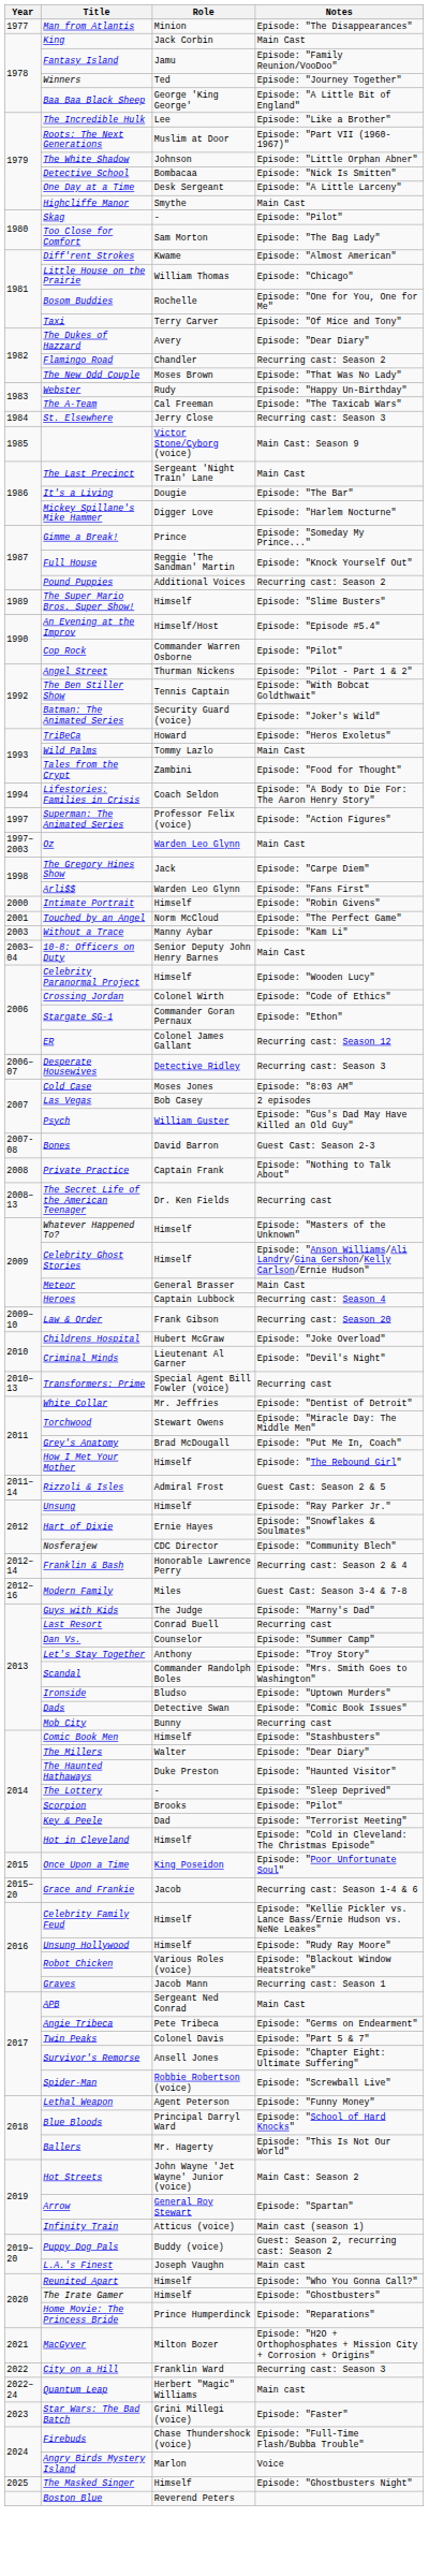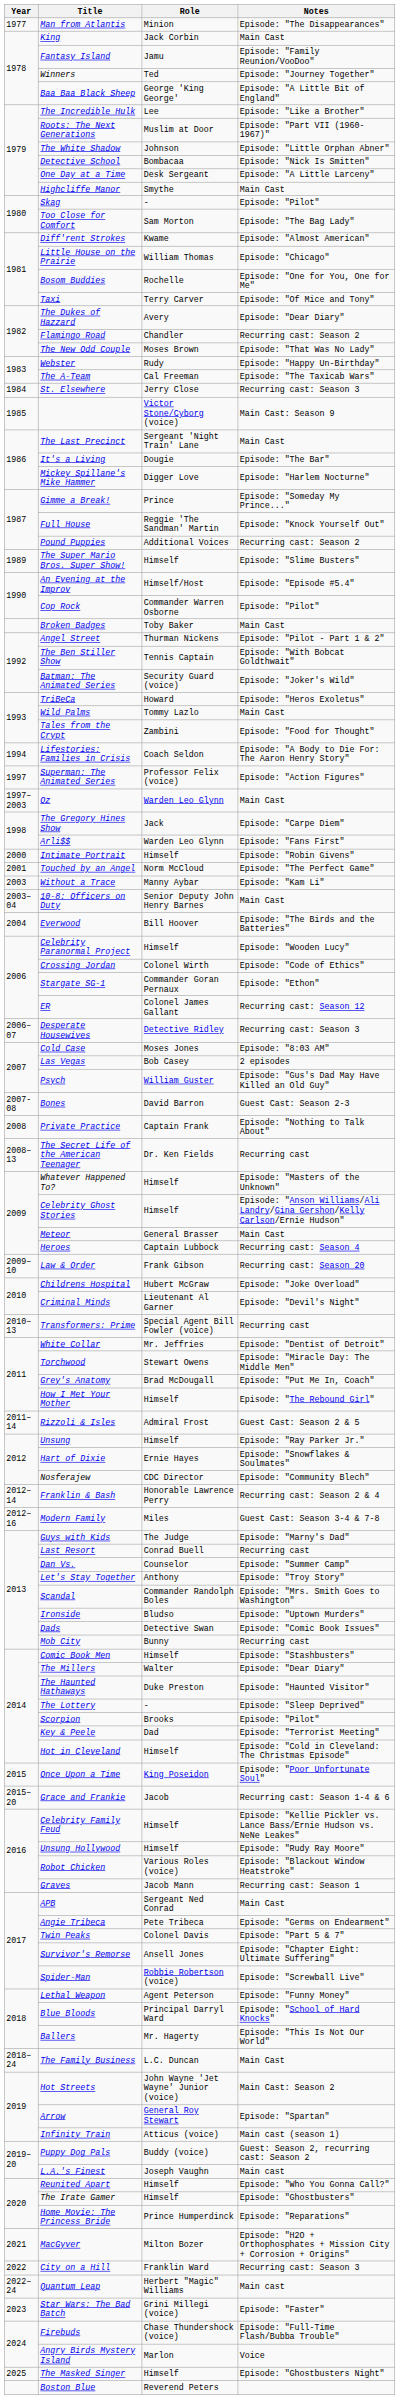+ row: Broken Badges | Toby Baker | Main Cast
+ row: 2004 | Everwood | Bill Hoover | Episode: "The Birds and the Batteries"
+ row: 2018–24 | The Family Business | L.C. Duncan | Main Cast
